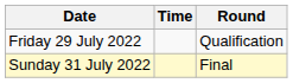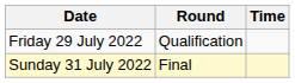columns swapped: Time <-> Round
